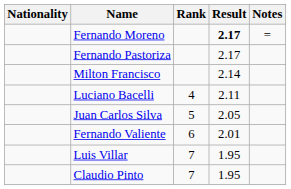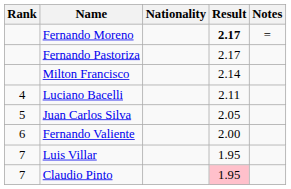columns swapped: Rank <-> Nationality
Fernando Valiente | Result: 2.01 -> 2.00
Claudio Pinto | Result: no background -> pink background
